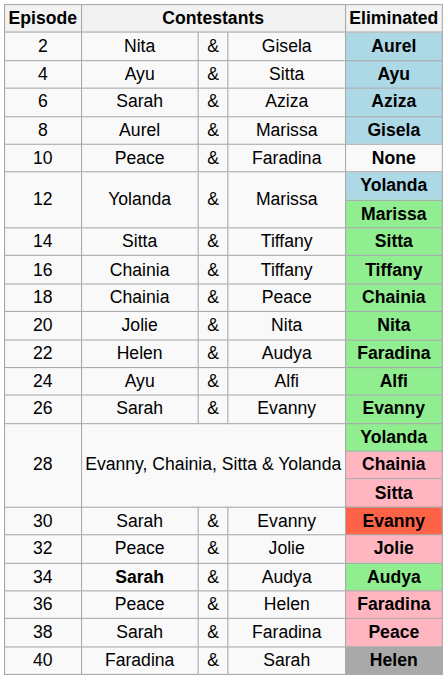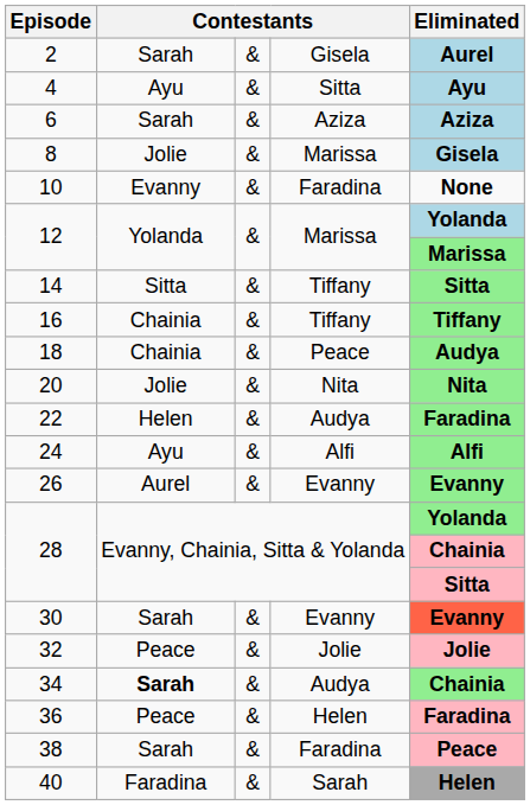2 | column 2: Nita -> Sarah
8 | column 2: Aurel -> Jolie
10 | column 2: Peace -> Evanny
18 | Eliminated: Chainia -> Audya
26 | column 2: Sarah -> Aurel
34 | Eliminated: Audya -> Chainia
